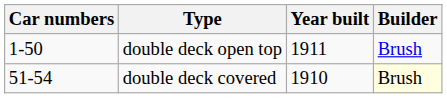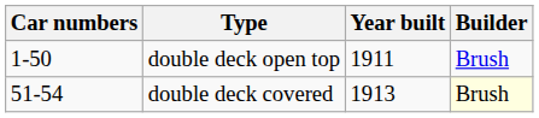double deck covered | Year built: 1910 -> 1913
